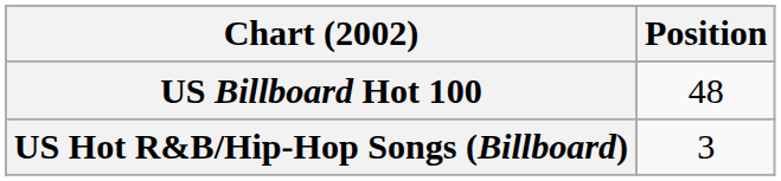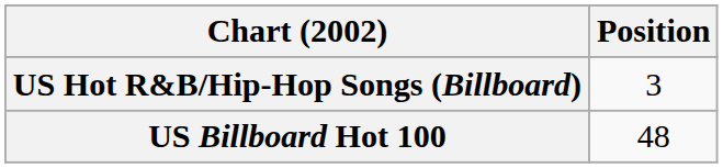rows swapped: US Billboard Hot 100 <-> US Hot R&B/Hip-Hop Songs (Billboard)
